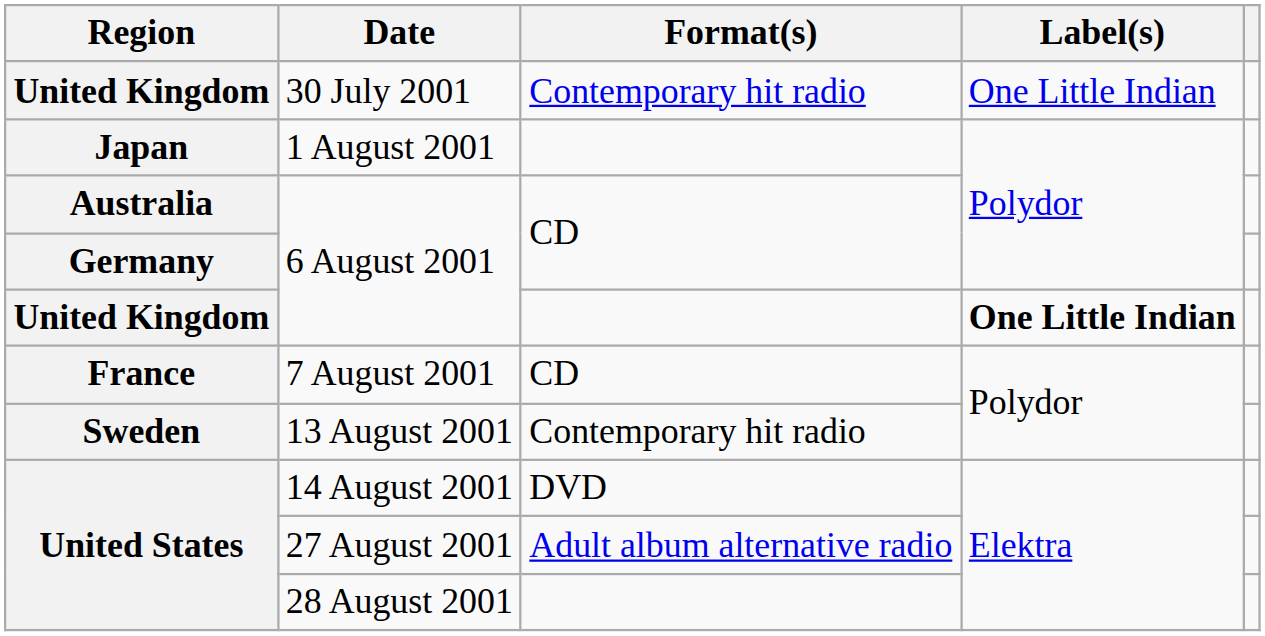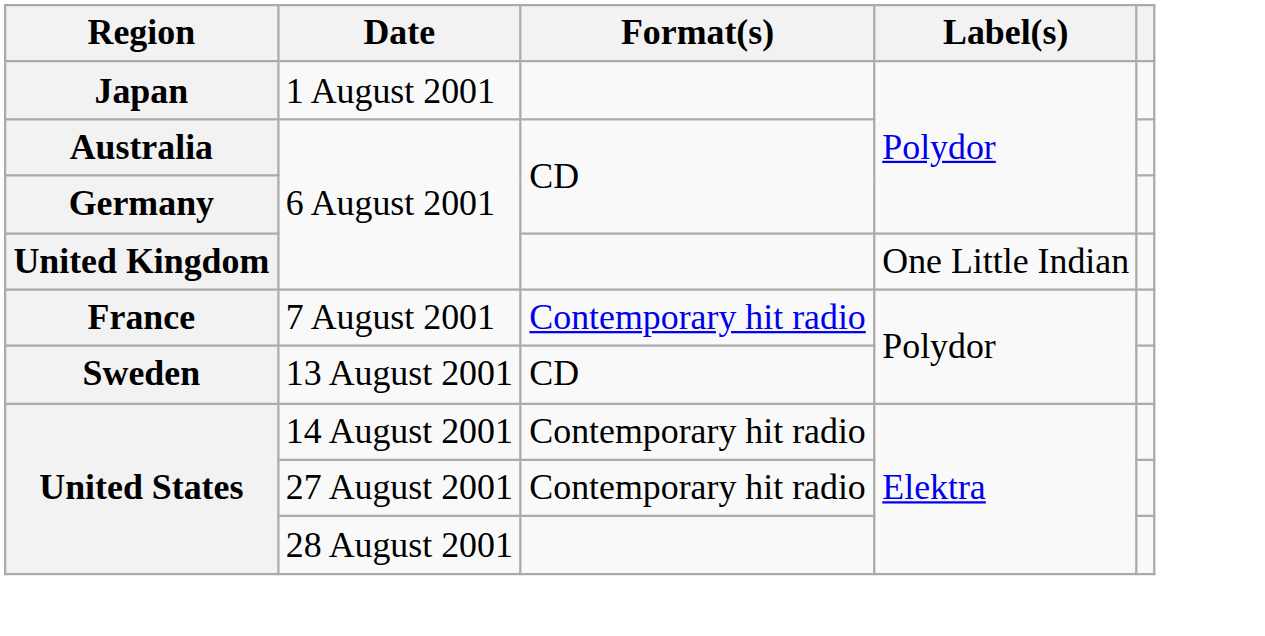- row: United Kingdom | 30 July 2001 | Contemporary hit radio | One Little Indian
United Kingdom / 6 August 2001 | Label(s): bold -> normal
7 August 2001 | Format(s): CD -> Contemporary hit radio
13 August 2001 | Format(s): Contemporary hit radio -> CD
14 August 2001 | Format(s): DVD -> Contemporary hit radio
27 August 2001 | Format(s): Adult album alternative radio -> Contemporary hit radio
